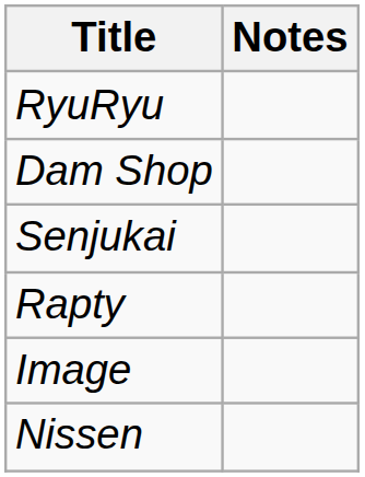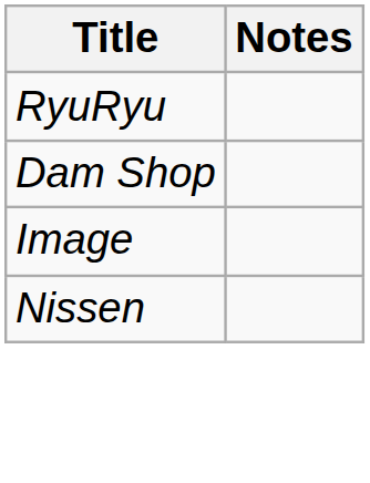- row: Senjukai
- row: Rapty
